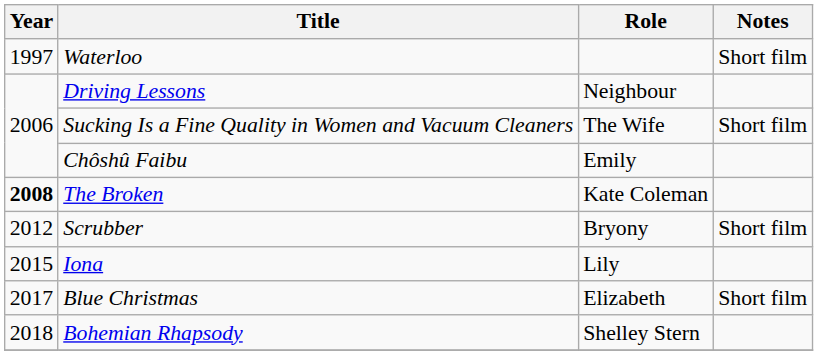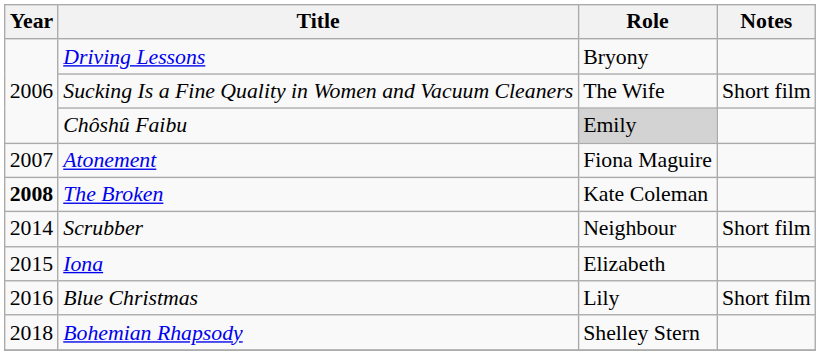- row: 1997 | Waterloo | Short film
Driving Lessons | Role: Neighbour -> Bryony
Chôshû Faibu | Role: no background -> lightgrey background
+ row: 2007 | Atonement | Fiona Maguire
Scrubber | Year: 2012 -> 2014
Scrubber | Role: Bryony -> Neighbour
Iona | Role: Lily -> Elizabeth
Blue Christmas | Year: 2017 -> 2016
Blue Christmas | Role: Elizabeth -> Lily
